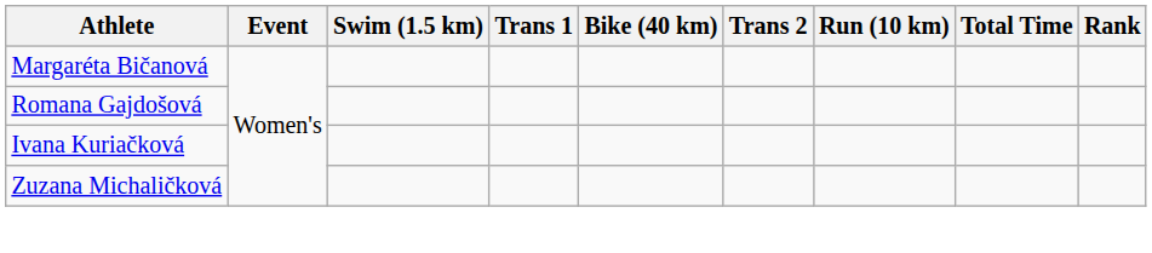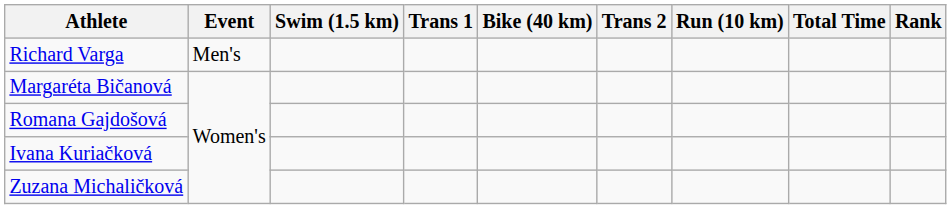+ row: Richard Varga | Men's
